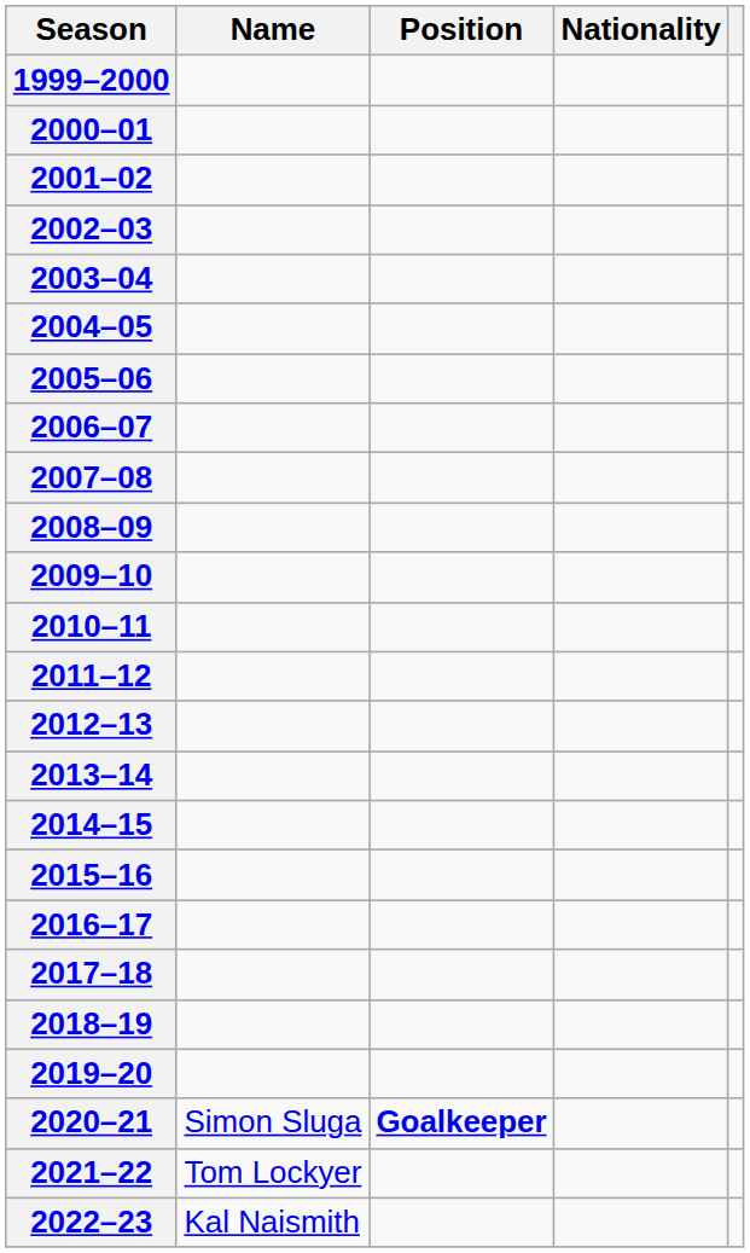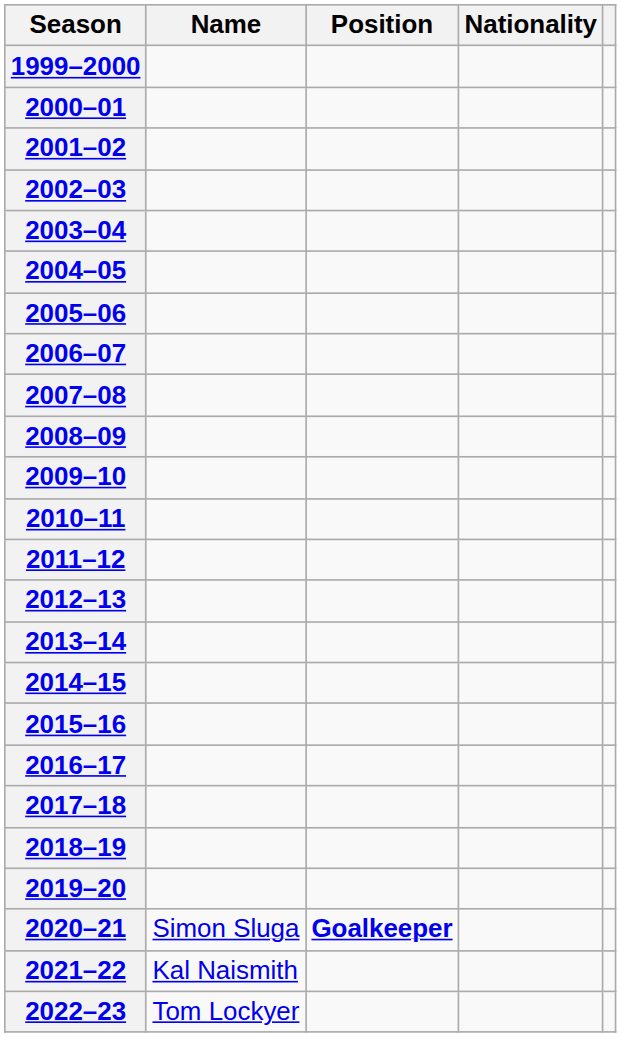2021–22 | Name: Tom Lockyer -> Kal Naismith
2022–23 | Name: Kal Naismith -> Tom Lockyer
